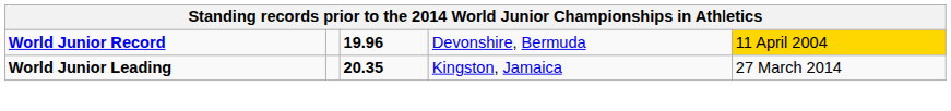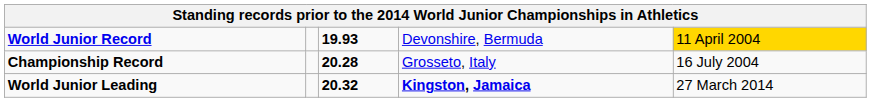World Junior Record | column 3: 19.96 -> 19.93
+ row: Championship Record | 20.28 | Grosseto, Italy | 16 July 2004
World Junior Leading | column 3: 20.35 -> 20.32
World Junior Leading | column 4: normal -> bold
